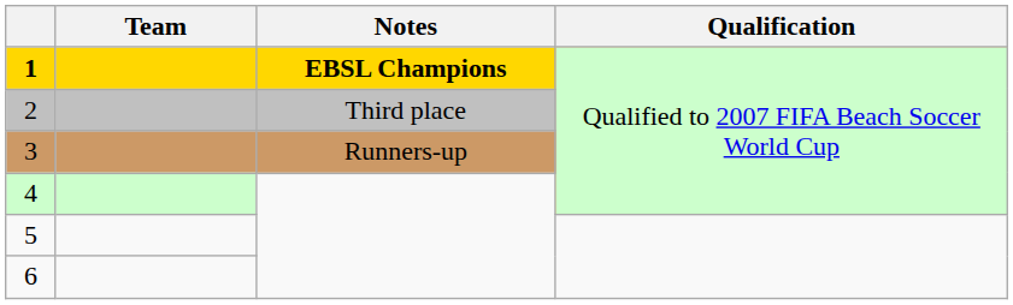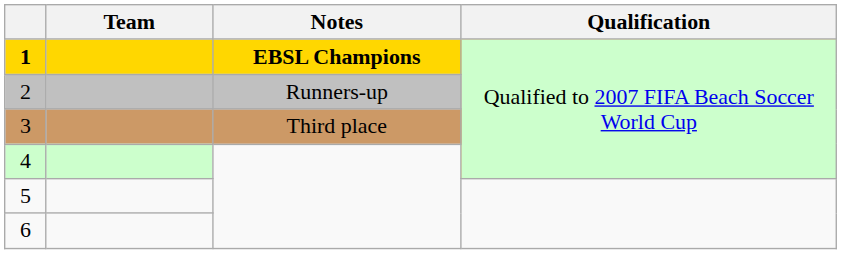2 | Notes: Third place -> Runners-up
3 | Notes: Runners-up -> Third place
